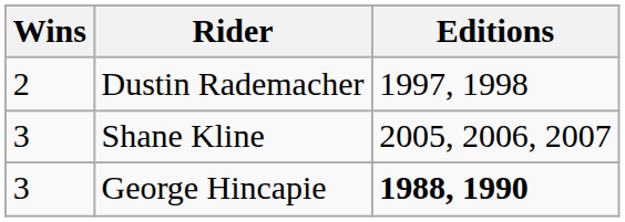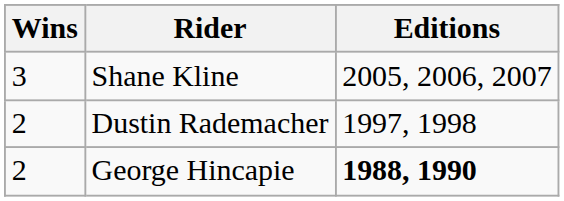rows swapped: Shane Kline <-> Dustin Rademacher
George Hincapie | Wins: 3 -> 2
